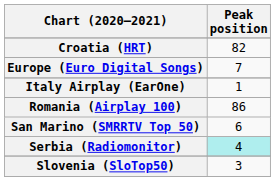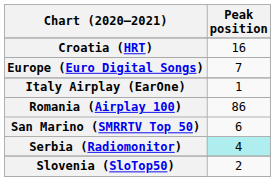Croatia (HRT) | Peak position: 82 -> 16
Slovenia (SloTop50) | Peak position: 3 -> 2
